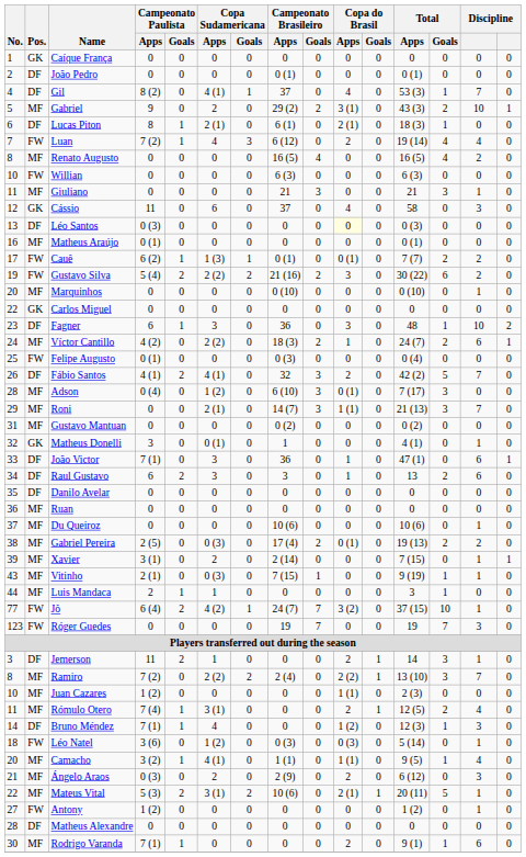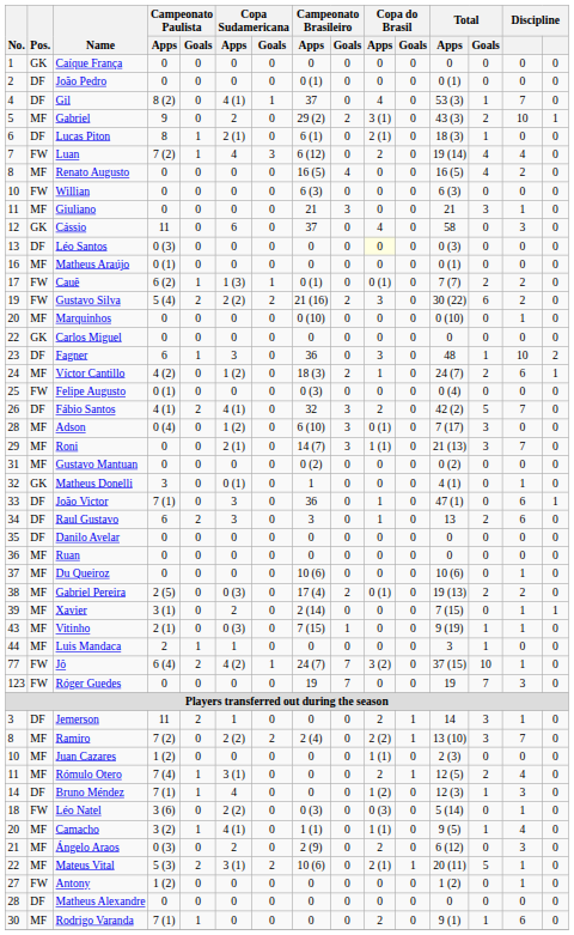Víctor Cantillo | Copa Sudamericana / Apps: 2 (2) -> 1 (2)
Léo Natel | Copa Sudamericana / Apps: 1 (2) -> 2 (2)
